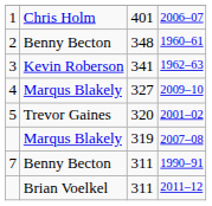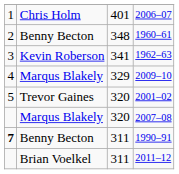2009–10 | column 3: 327 -> 329
2007–08 | column 3: 319 -> 320
1990–91 | column 1: normal -> bold
